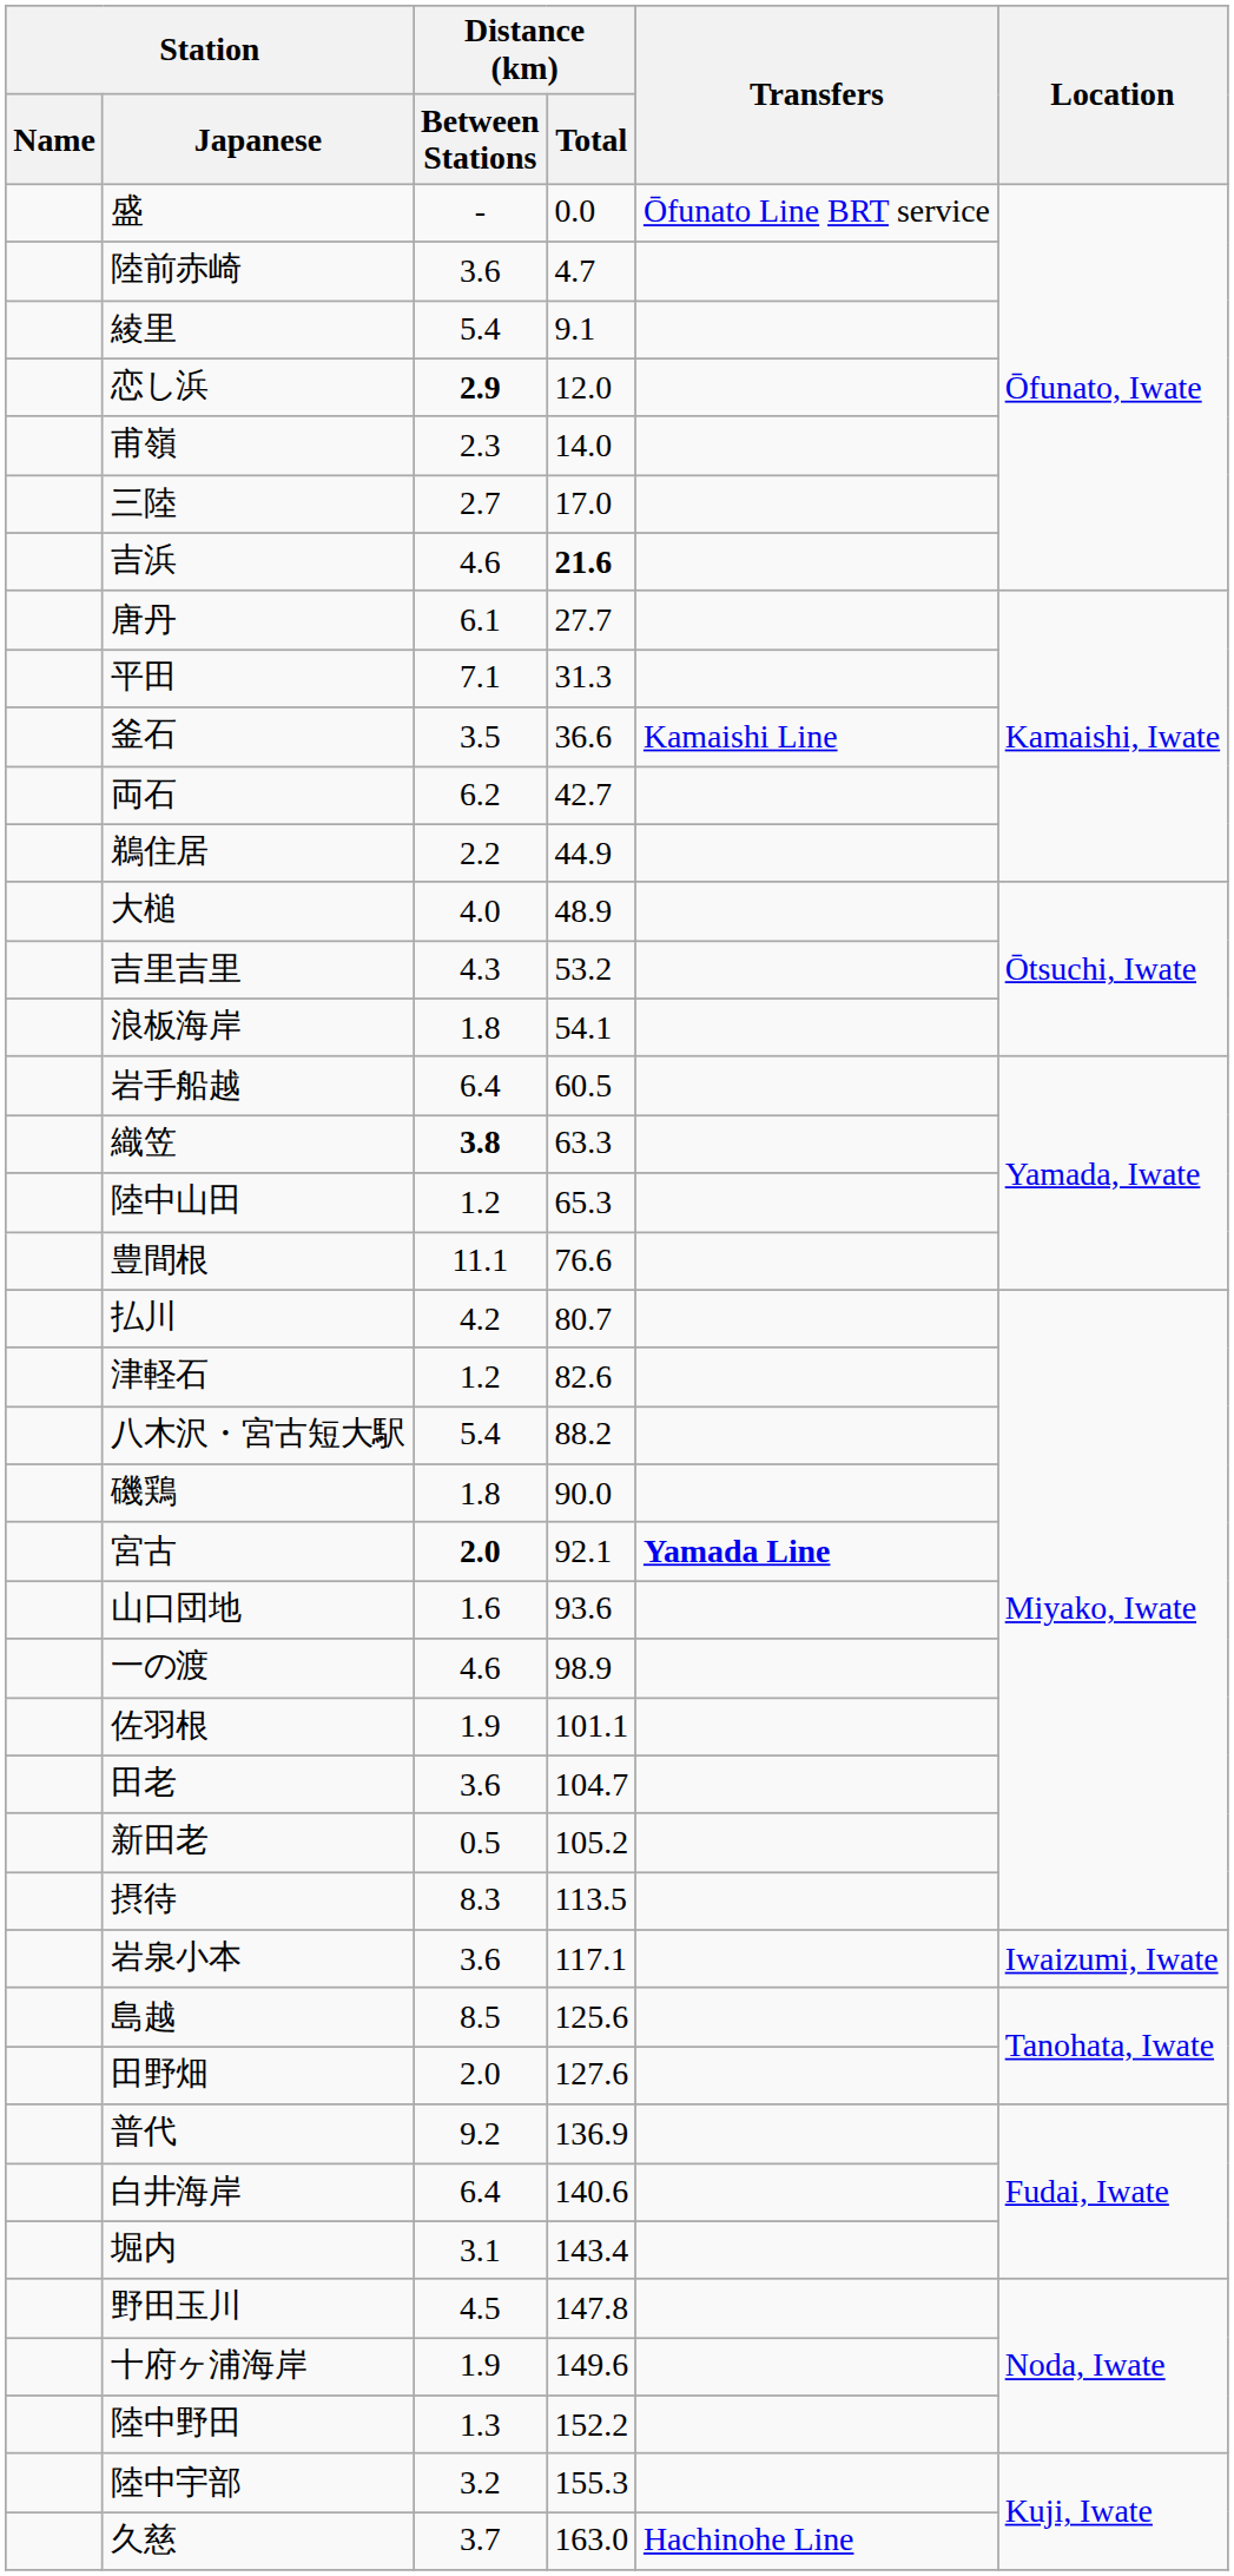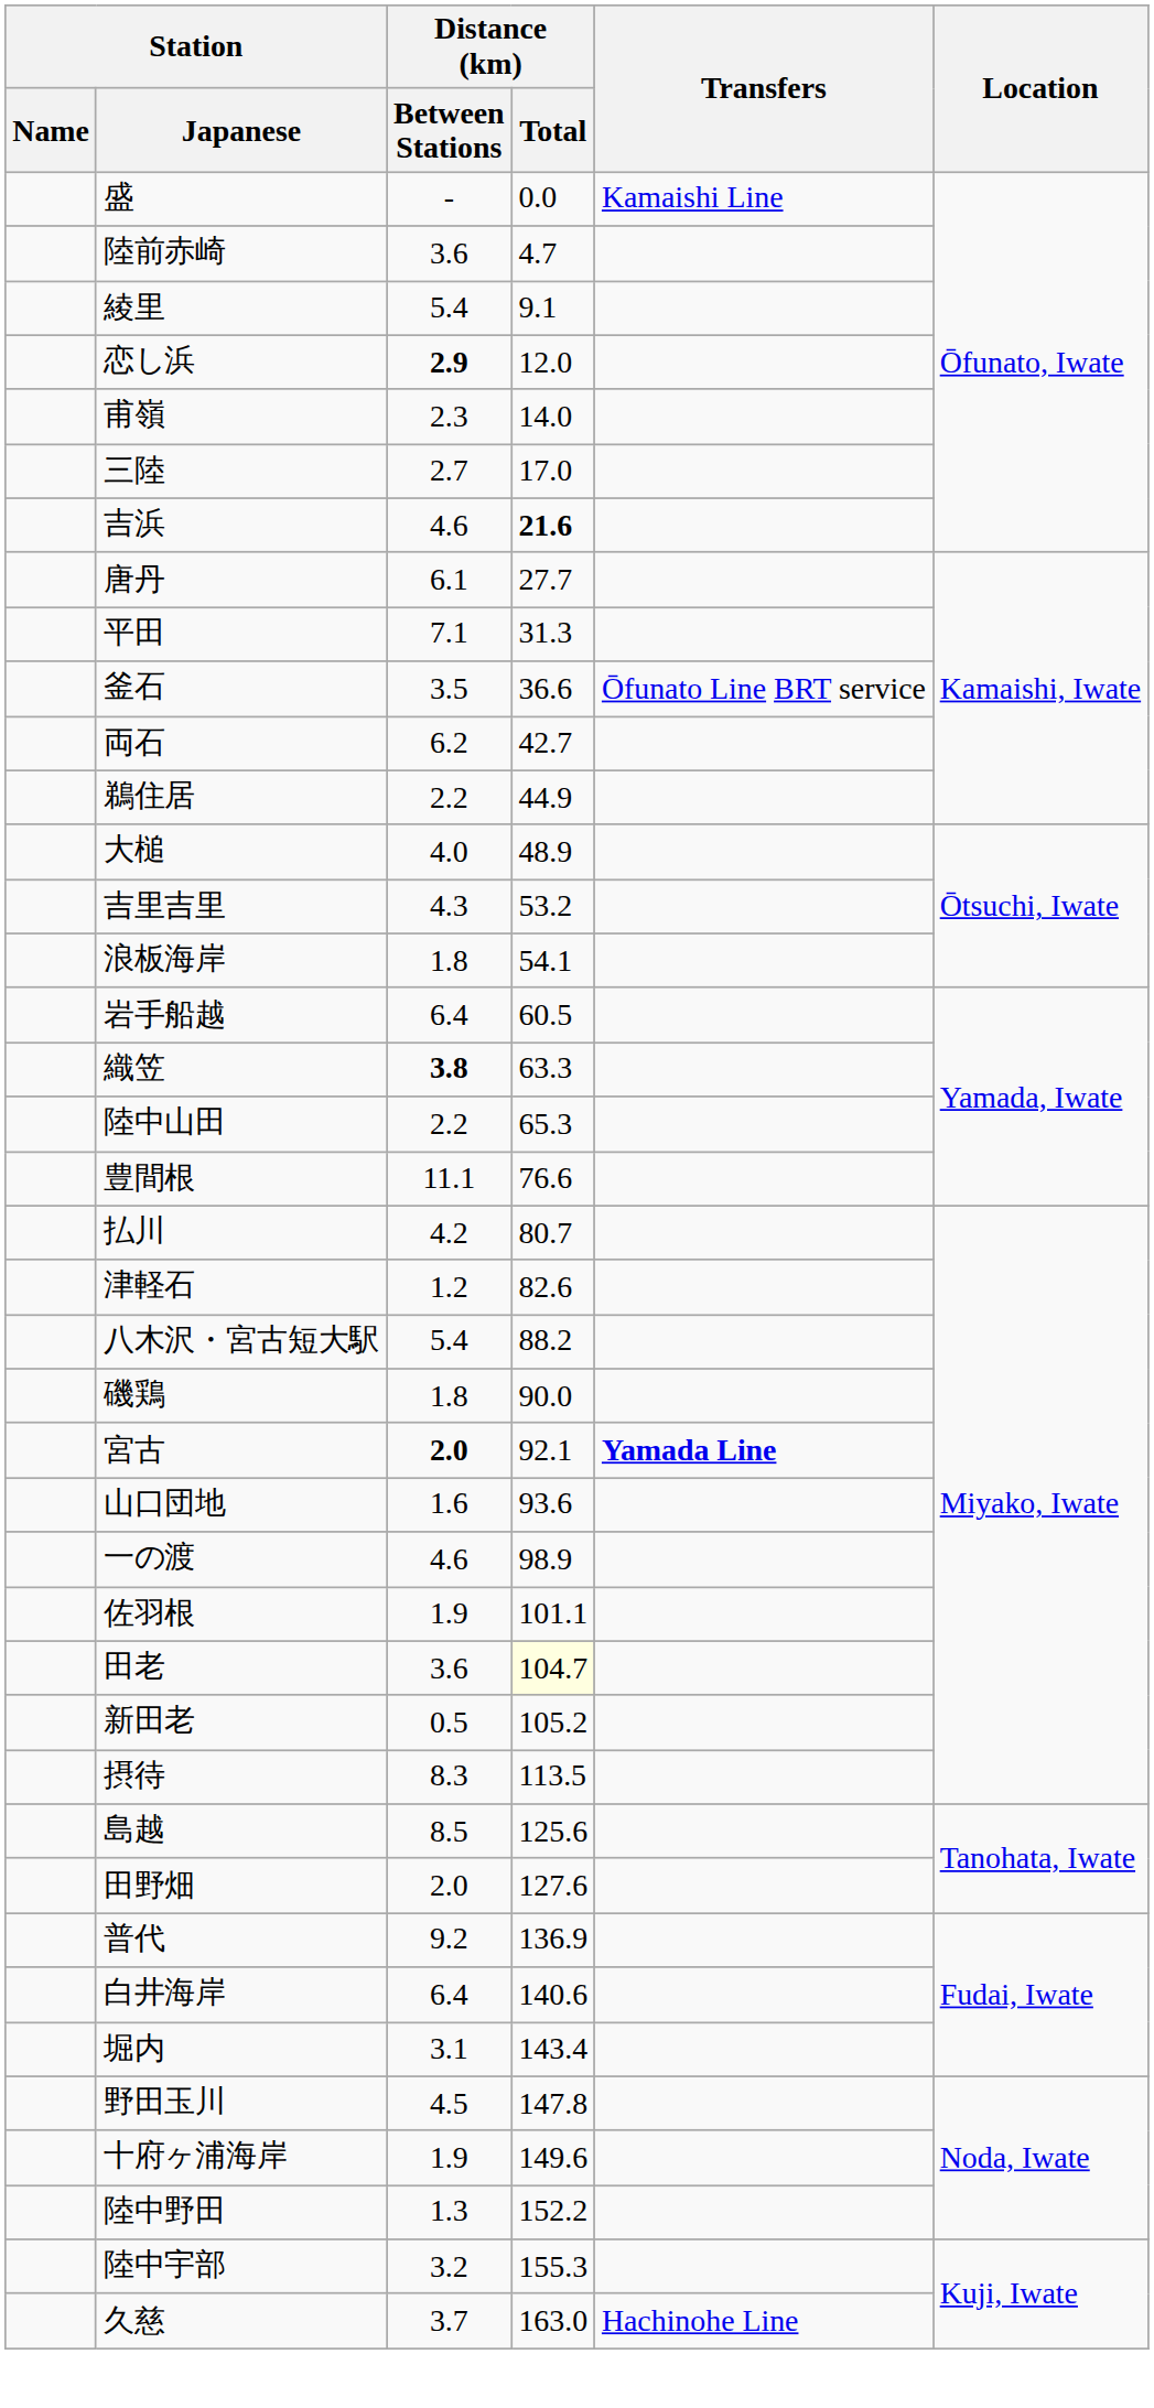盛 | Transfers: Ōfunato Line BRT service -> Kamaishi Line
釜石 | Transfers: Kamaishi Line -> Ōfunato Line BRT service
陸中山田 | Distance (km) / Between Stations: 1.2 -> 2.2
田老 | Distance (km) / Total: no background -> lightyellow background
- row: 岩泉小本 | 3.6 | 117.1 | Iwaizumi, Iwate
